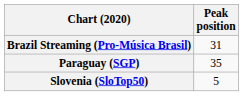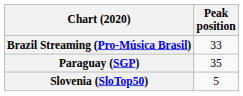Brazil Streaming (Pro-Música Brasil) | Peak position: 31 -> 33
